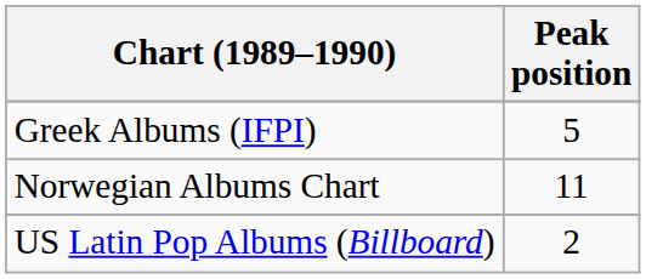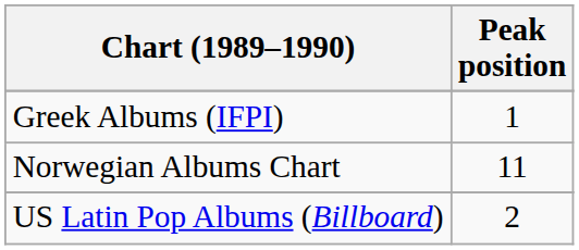Greek Albums (IFPI) | Peak position: 5 -> 1
